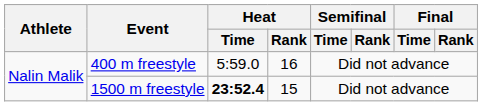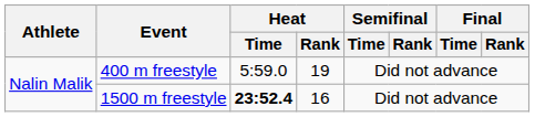400 m freestyle | Heat / Rank: 16 -> 19
1500 m freestyle | Heat / Rank: 15 -> 16
